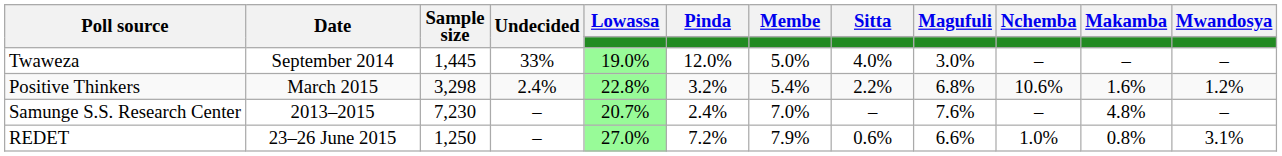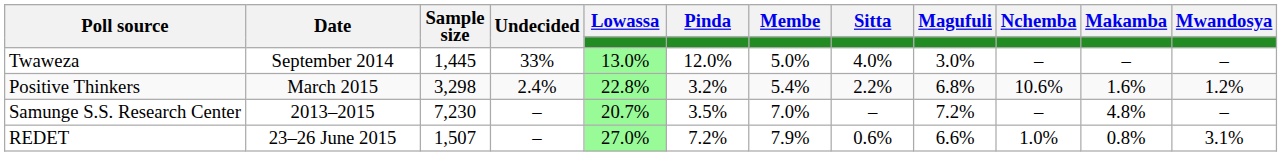Twaweza | Lowassa: 19.0% -> 13.0%
Samunge S.S. Research Center | Pinda: 2.4% -> 3.5%
Samunge S.S. Research Center | Magufuli: 7.6% -> 7.2%
REDET | Sample size: 1,250 -> 1,507
